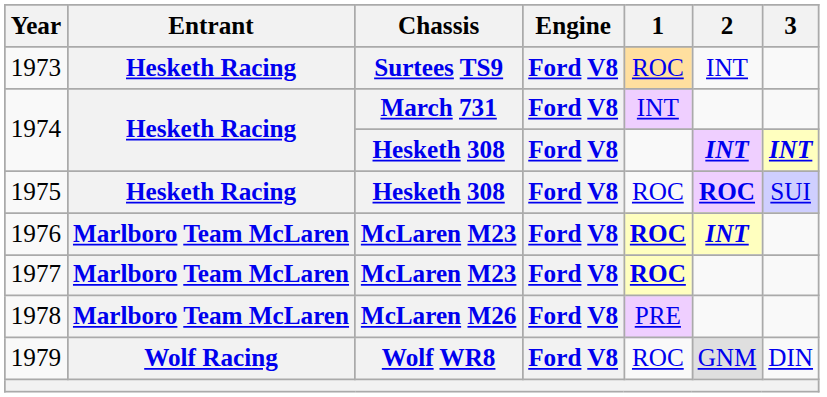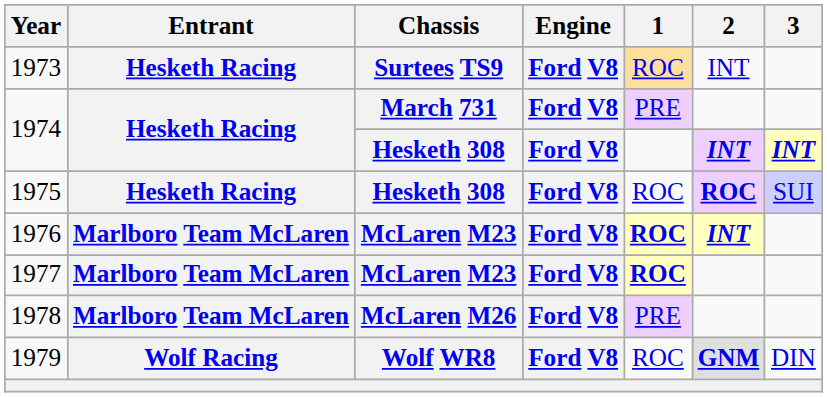1974 / March 731 | 1: INT -> PRE
1979 | 2: normal -> bold
